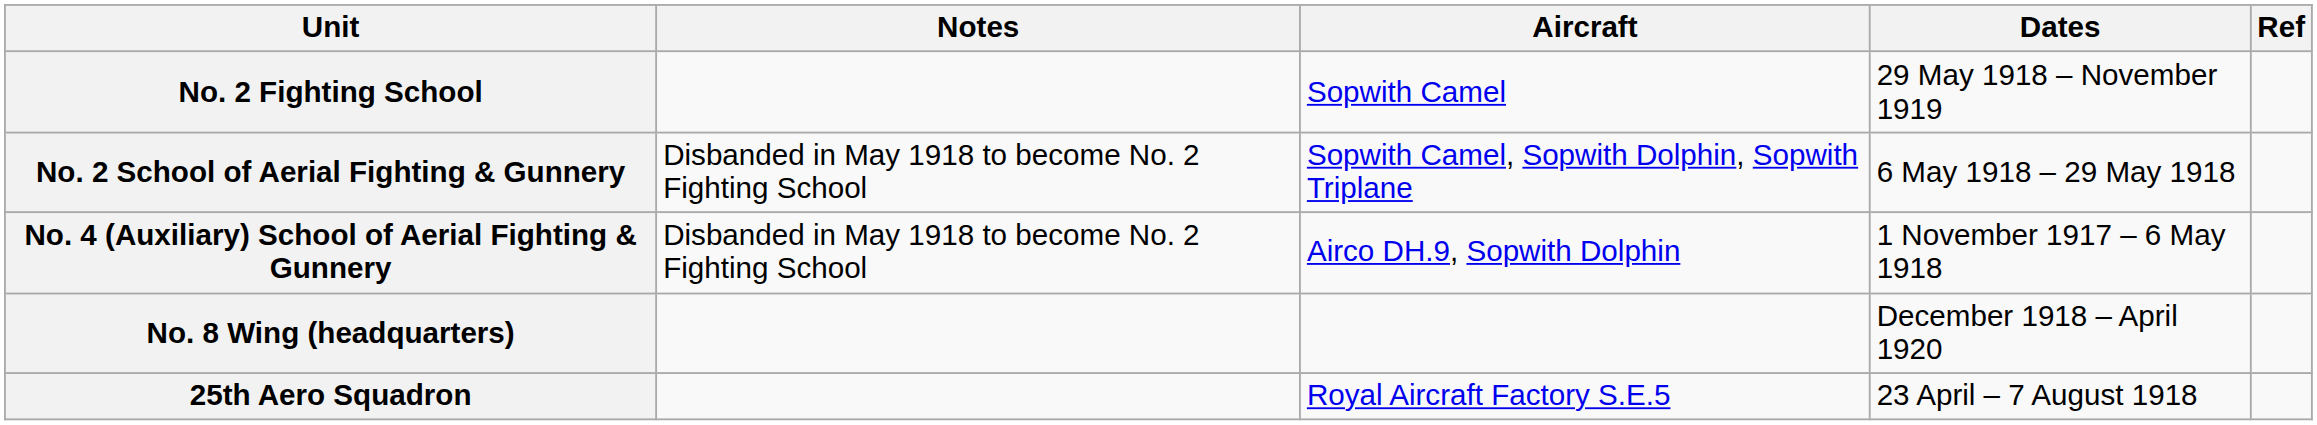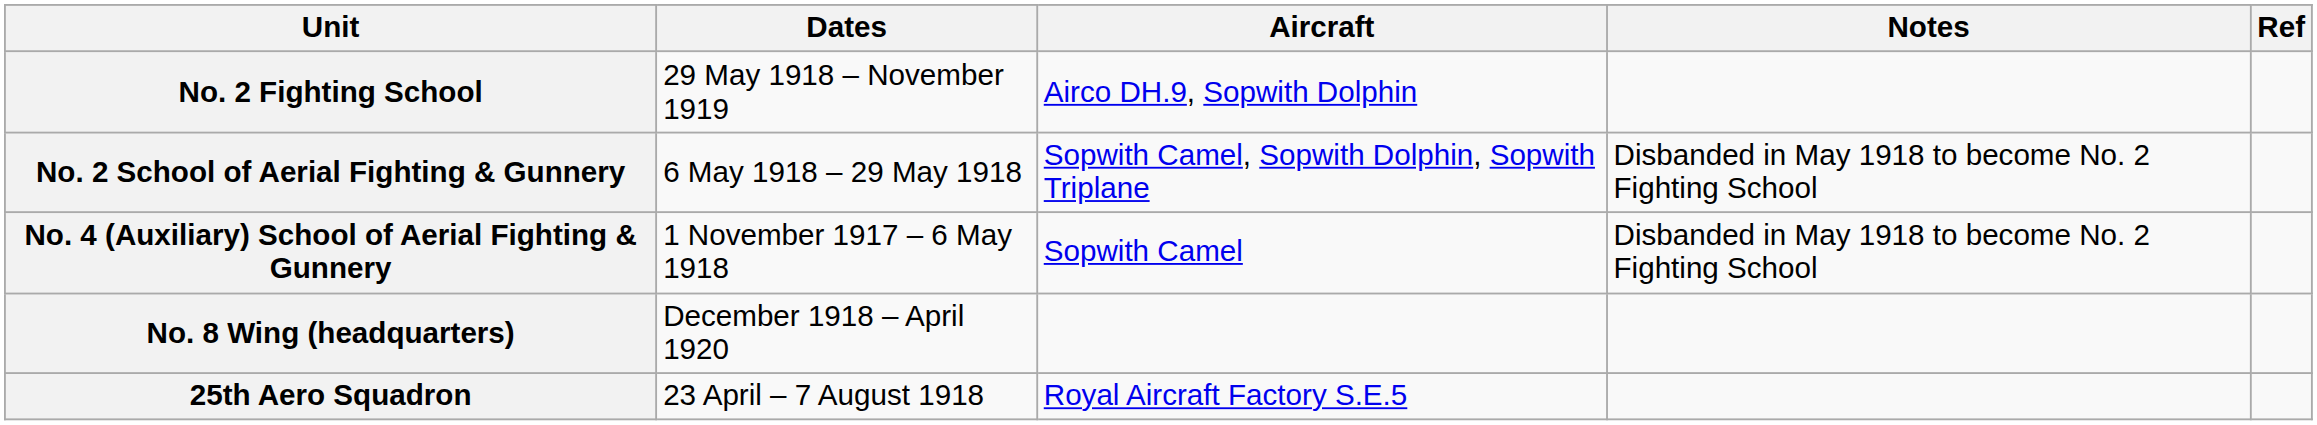columns swapped: Dates <-> Notes
No. 2 Fighting School | Aircraft: Sopwith Camel -> Airco DH.9, Sopwith Dolphin
No. 4 (Auxiliary) School of Aerial Fighting & Gunnery | Aircraft: Airco DH.9, Sopwith Dolphin -> Sopwith Camel
